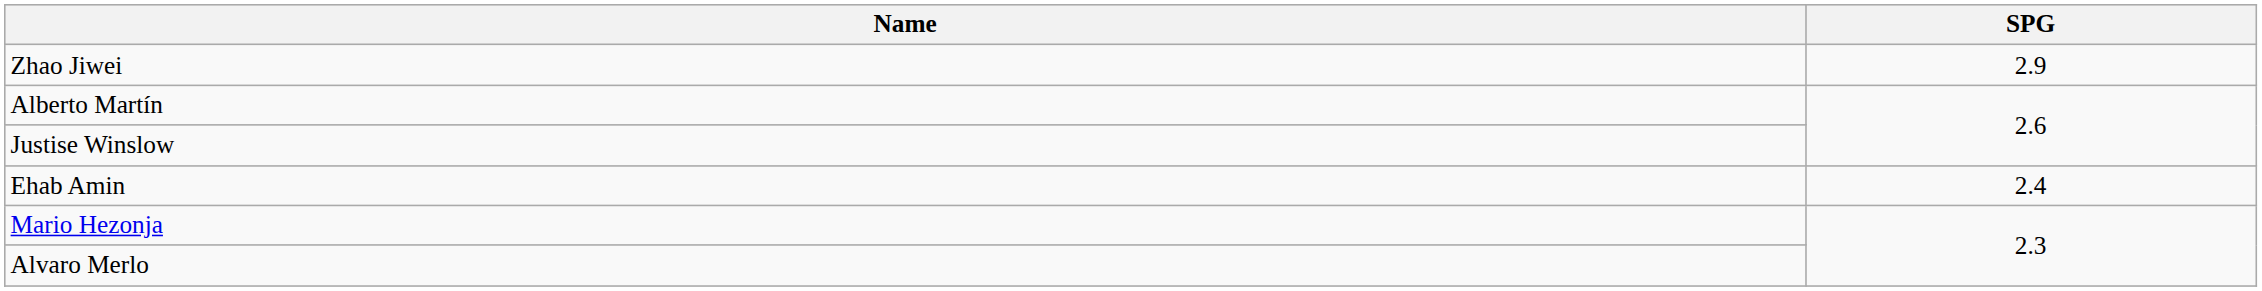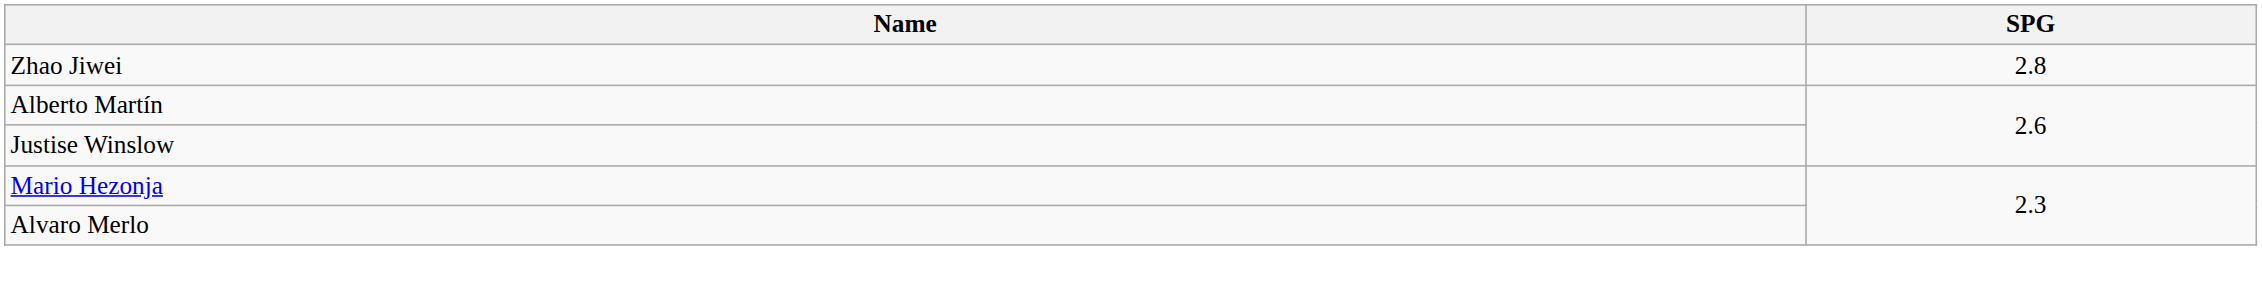Zhao Jiwei | SPG: 2.9 -> 2.8
- row: Ehab Amin | 2.4
